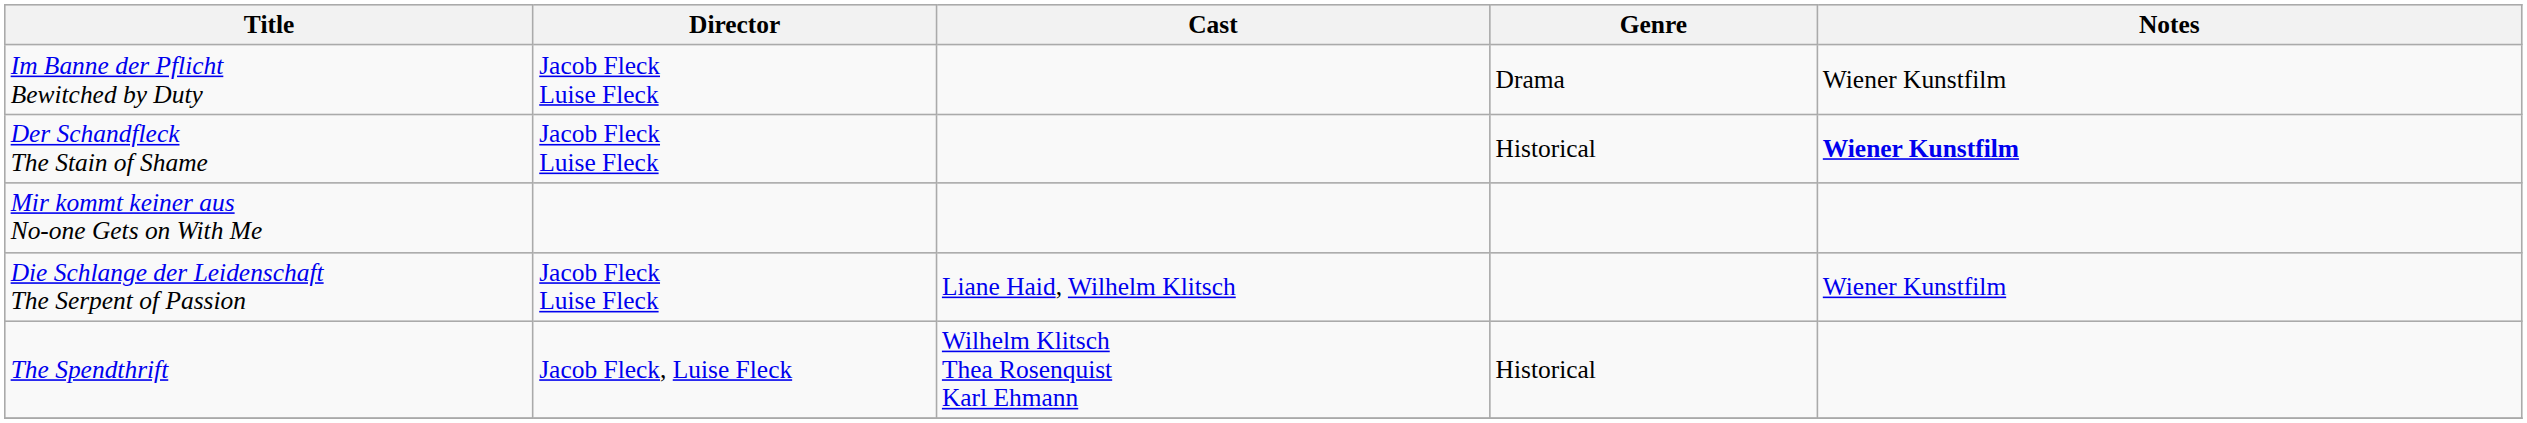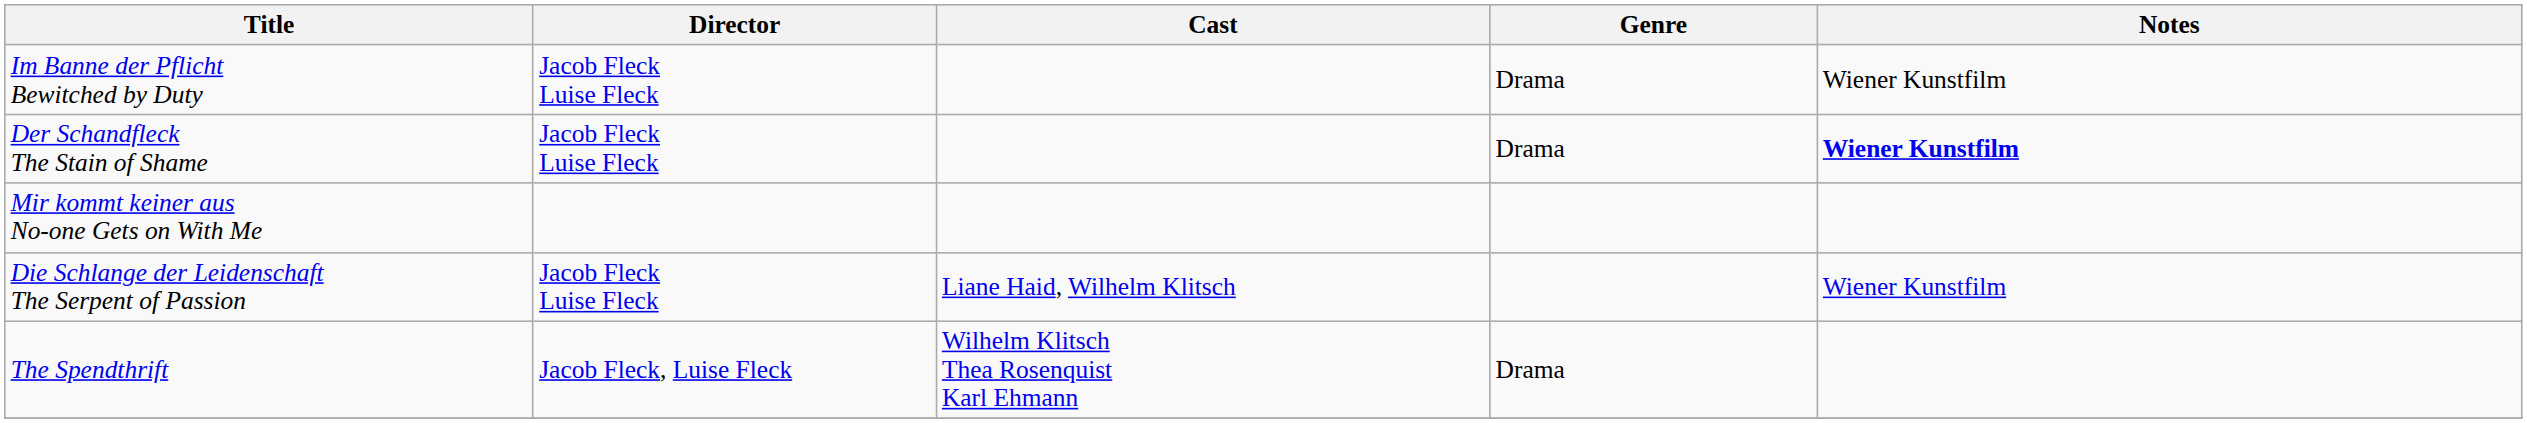Der Schandfleck The Stain of Shame | Genre: Historical -> Drama
The Spendthrift | Genre: Historical -> Drama
